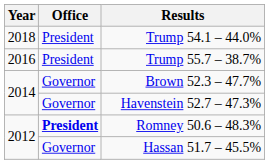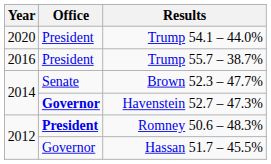Trump 54.1 – 44.0% | Year: 2018 -> 2020
Brown 52.3 – 47.7% | Office: Governor -> Senate
Havenstein 52.7 – 47.3% | Office: normal -> bold
